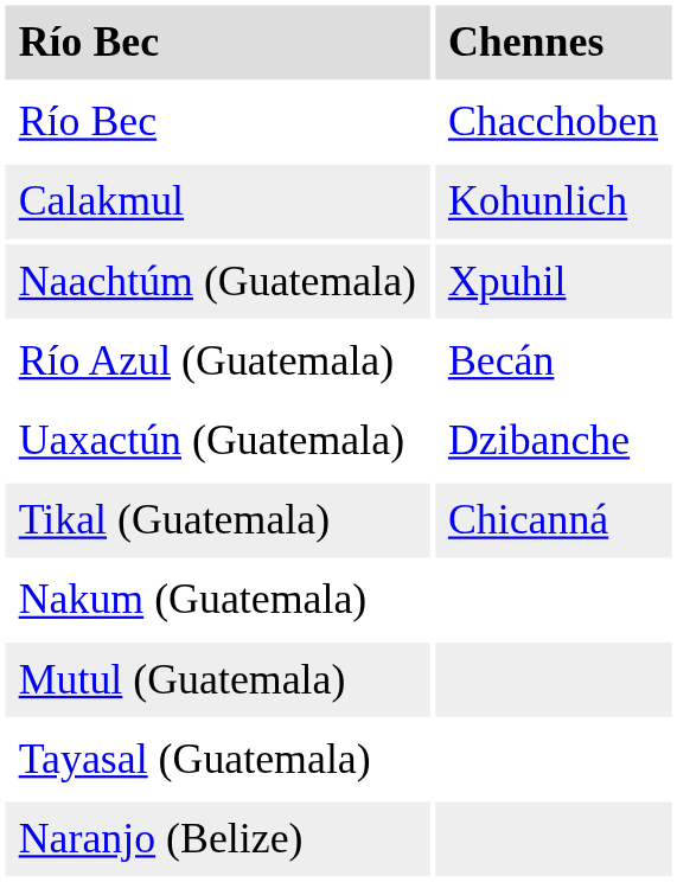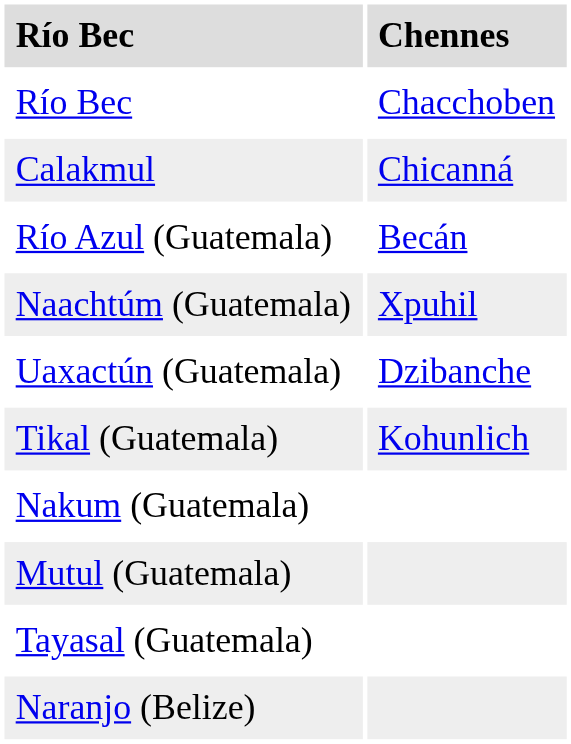Calakmul | Chennes: Kohunlich -> Chicanná
rows swapped: Río Azul (Guatemala) <-> Naachtúm (Guatemala)
Tikal (Guatemala) | Chennes: Chicanná -> Kohunlich
